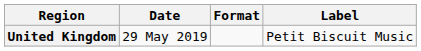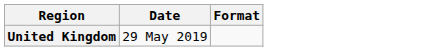- column: Label | Petit Biscuit Music
